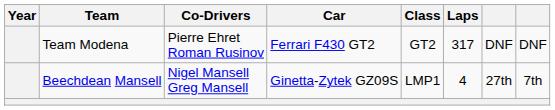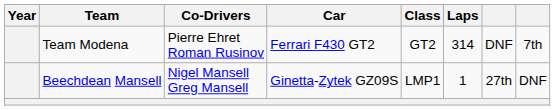Team Modena | Laps: 317 -> 314
Team Modena | column 8: DNF -> 7th
Beechdean Mansell | Laps: 4 -> 1
Beechdean Mansell | column 8: 7th -> DNF
